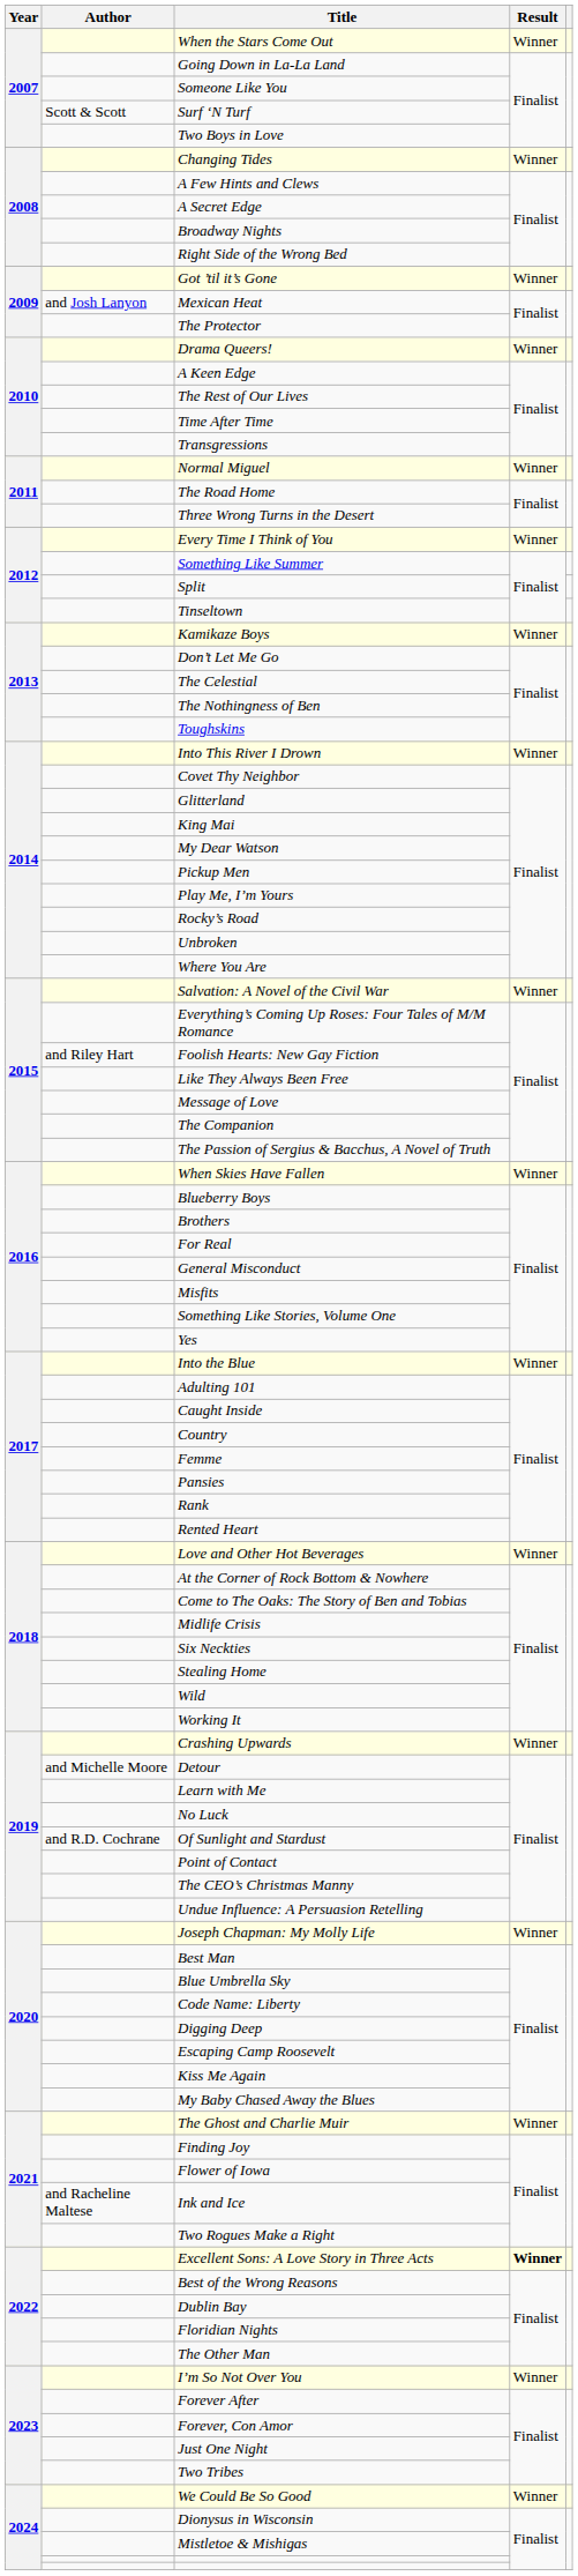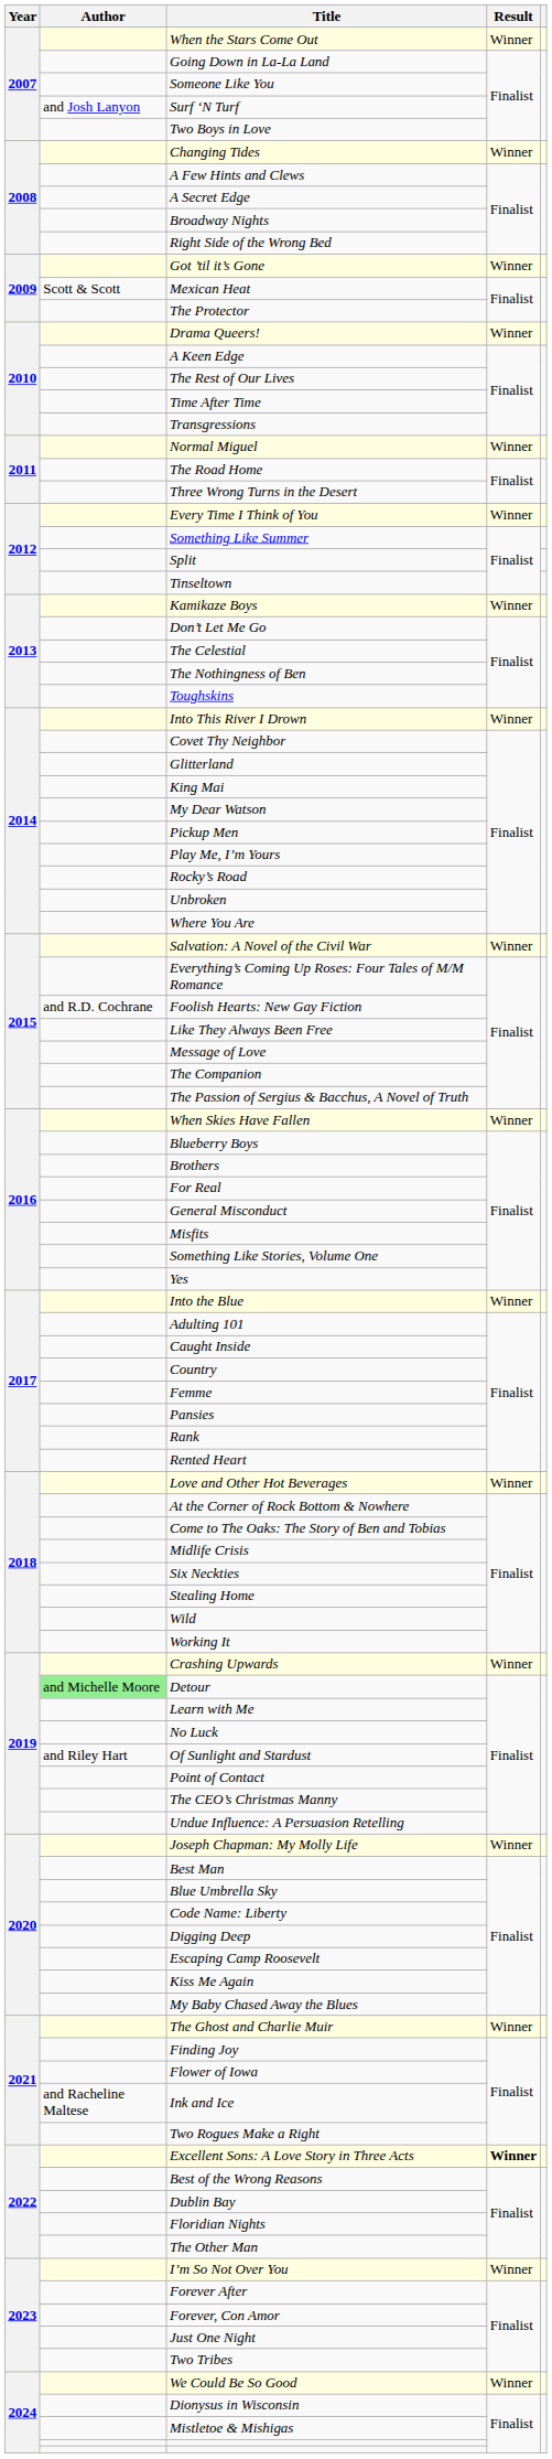Surf ‘N Turf | Author: Scott & Scott -> and Josh Lanyon
Mexican Heat | Author: and Josh Lanyon -> Scott & Scott
Foolish Hearts: New Gay Fiction | Author: and Riley Hart -> and R.D. Cochrane
Detour | Author: no background -> lightgreen background
Of Sunlight and Stardust | Author: and R.D. Cochrane -> and Riley Hart
